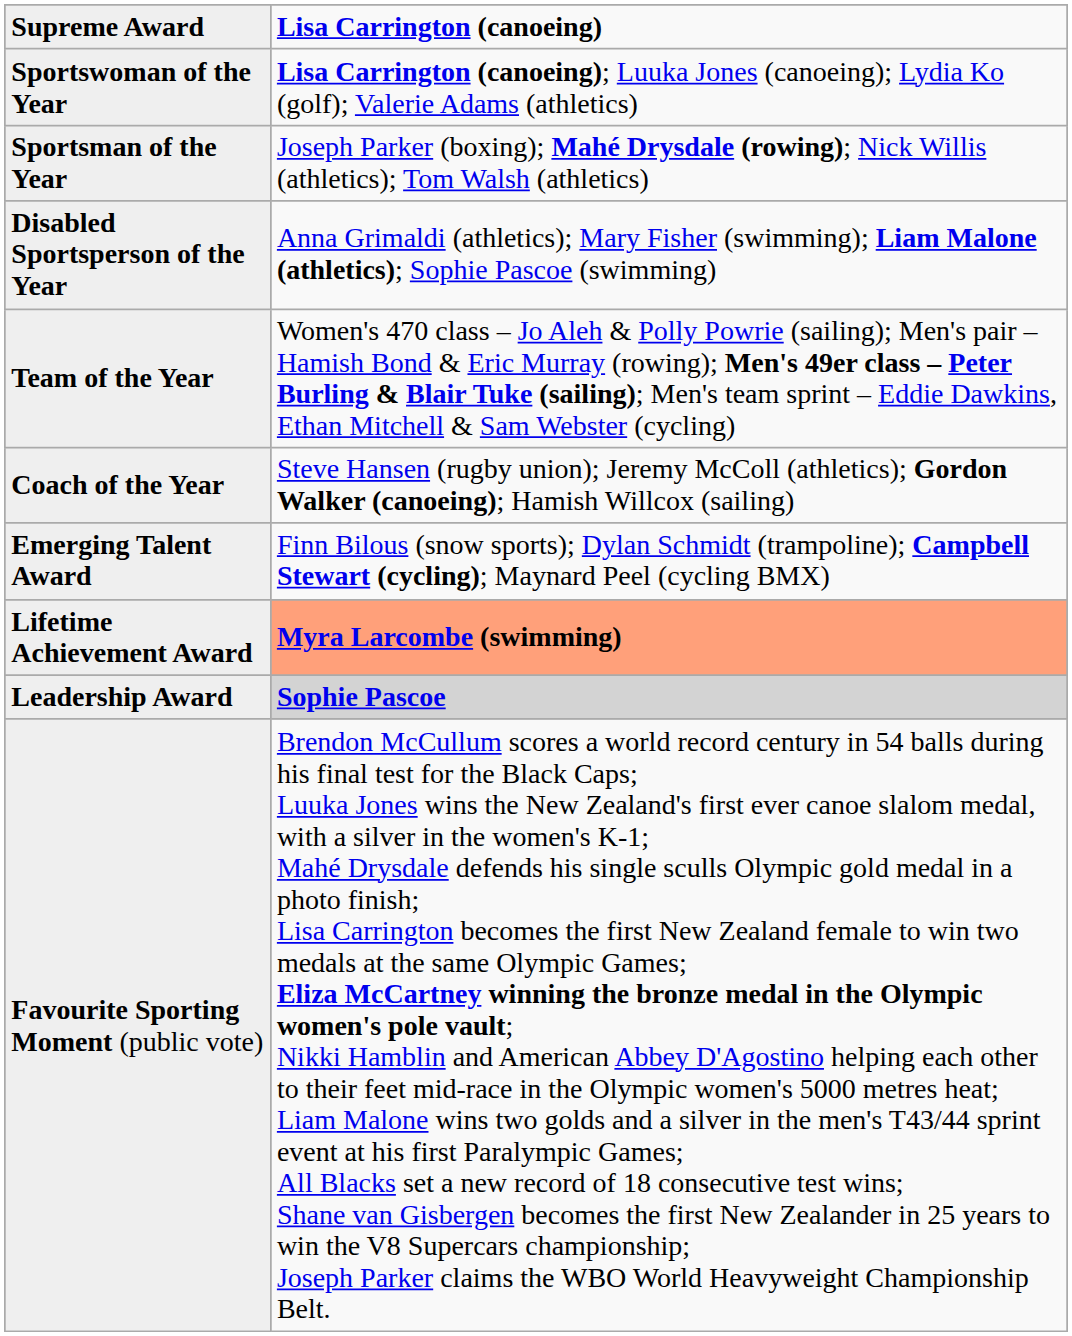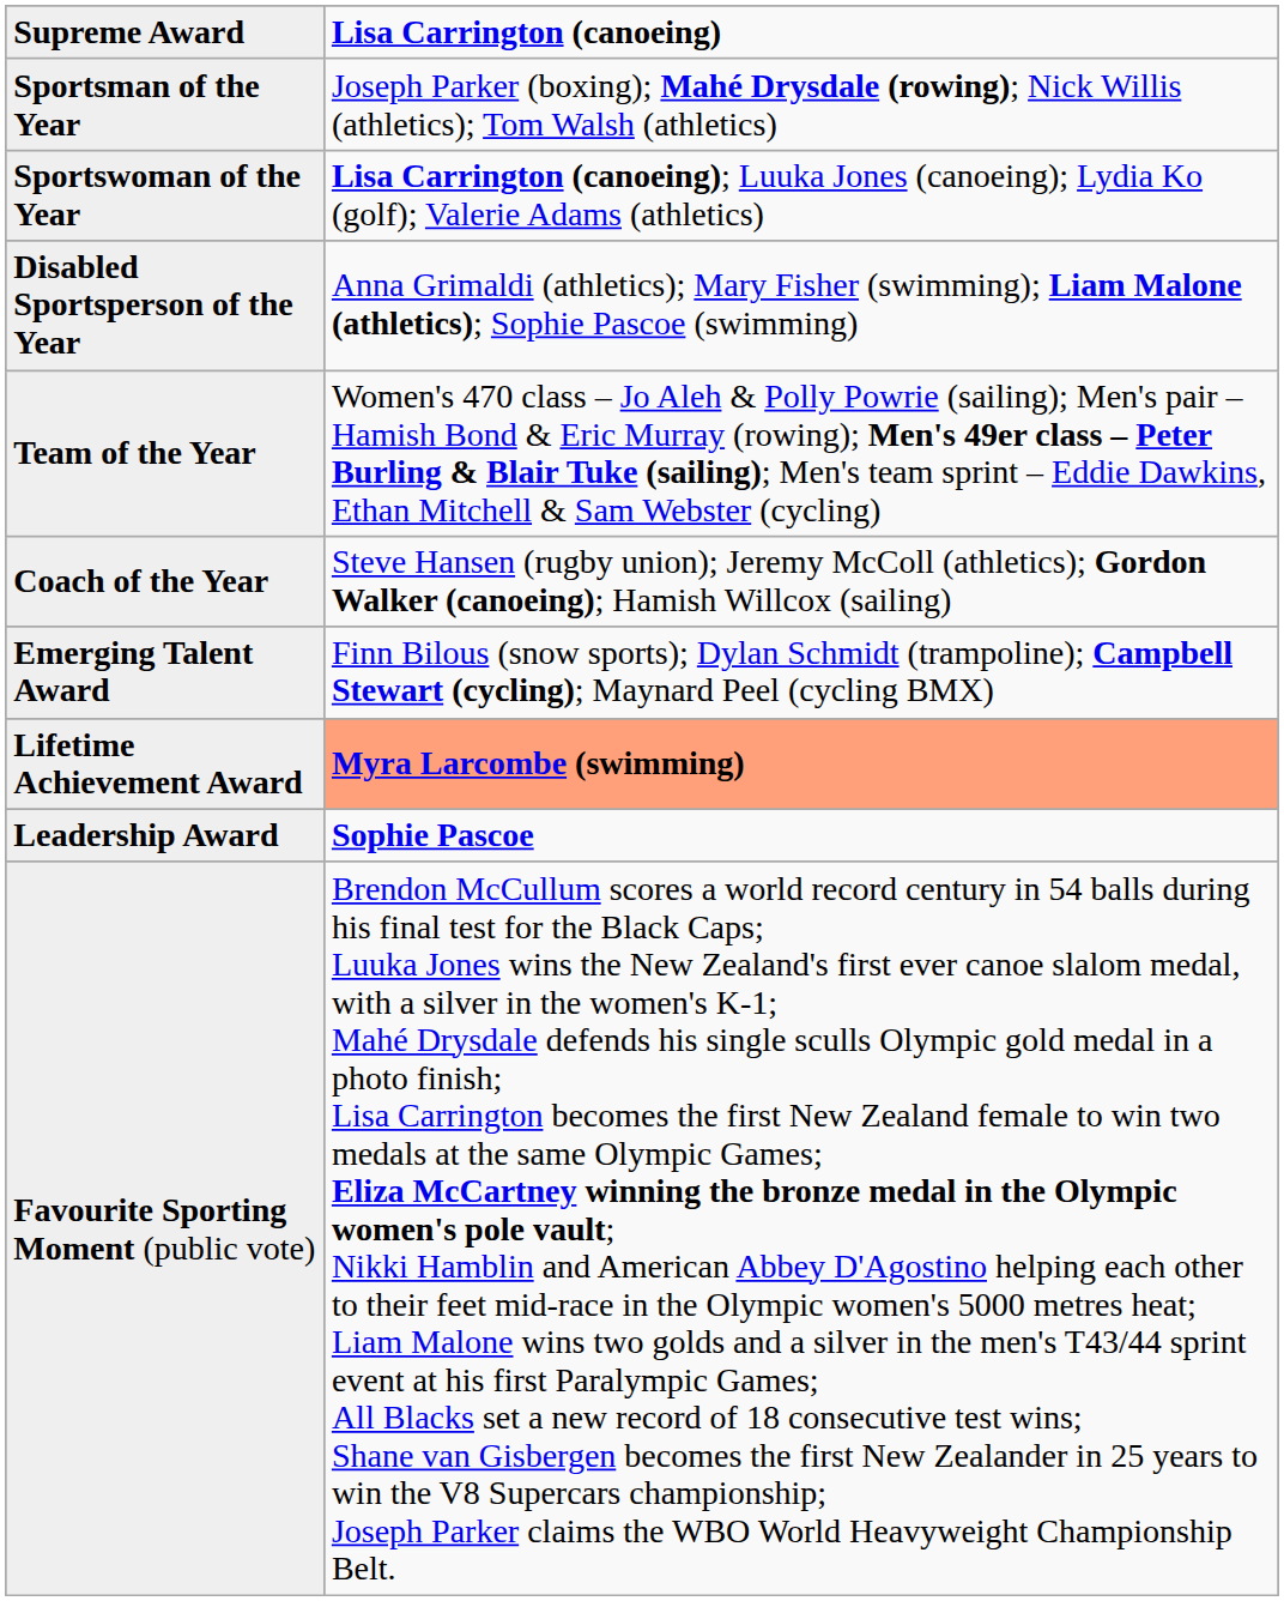rows swapped: Sportsman of the Year <-> Sportswoman of the Year
Leadership Award | Lisa Carrington (canoeing): lightgrey background -> no background
